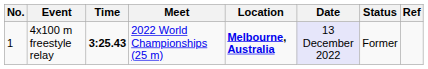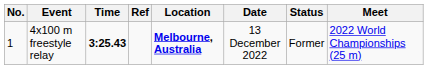columns swapped: Meet <-> Ref
4x100 m freestyle relay | Date: lavender background -> no background
